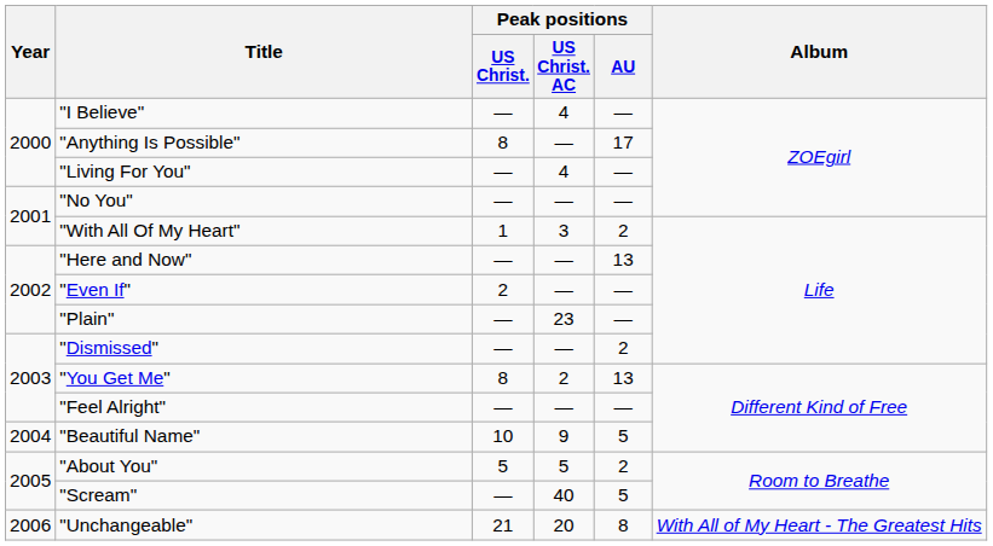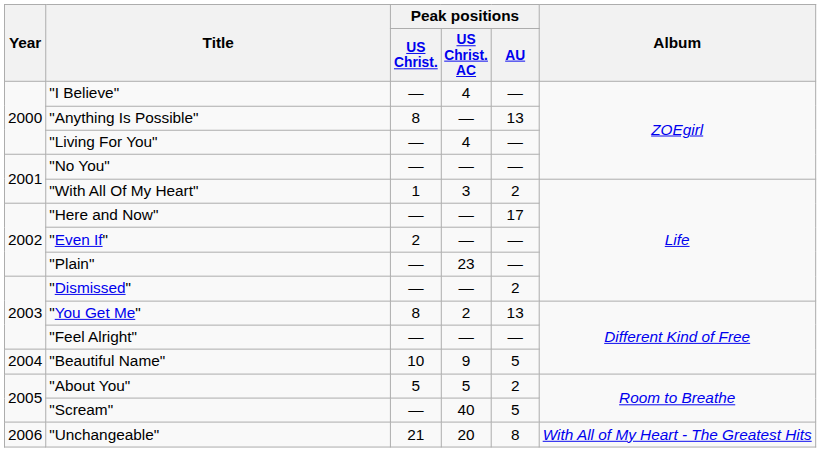"Anything Is Possible" | Peak positions / AU: 17 -> 13
"Here and Now" | Peak positions / AU: 13 -> 17
